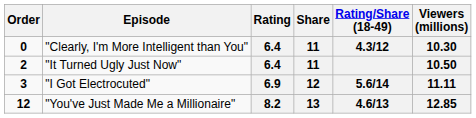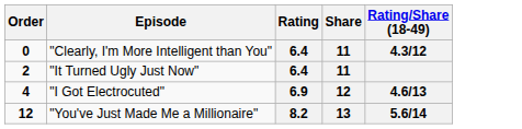- column: Viewers (millions) | 10.30 | 10.50 | 11.11 | 12.85
"I Got Electrocuted" | Order: 3 -> 4
"I Got Electrocuted" | Rating/Share (18-49): 5.6/14 -> 4.6/13
"You've Just Made Me a Millionaire" | Rating/Share (18-49): 4.6/13 -> 5.6/14
